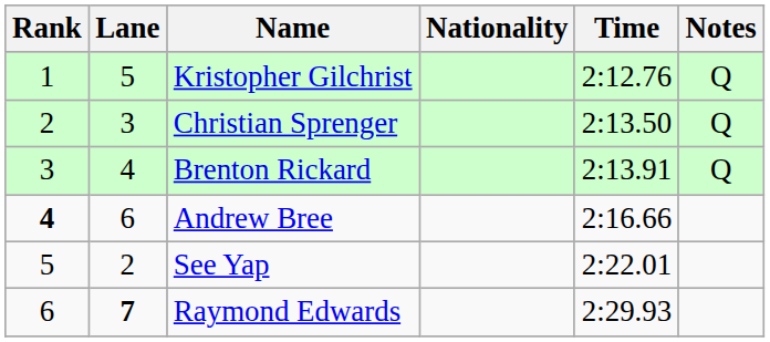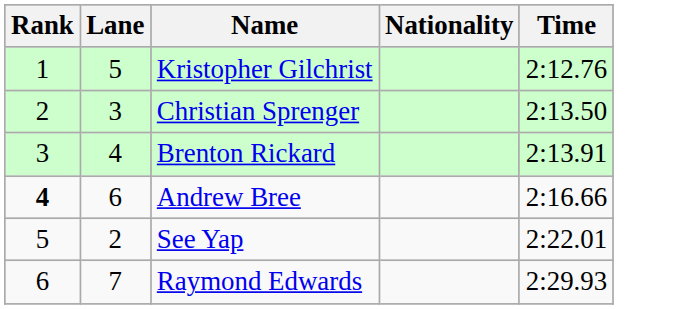- column: Notes | Q | Q | Q
Raymond Edwards | Lane: bold -> normal
